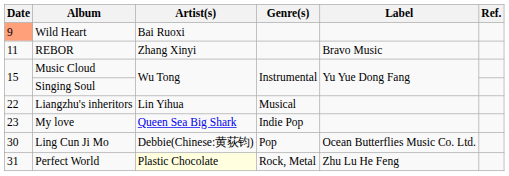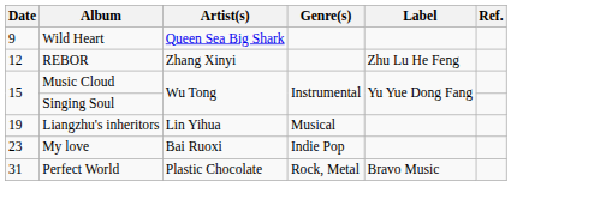Wild Heart | Date: lightsalmon background -> no background
Wild Heart | Artist(s): Bai Ruoxi -> Queen Sea Big Shark
REBOR | Date: 11 -> 12
REBOR | Label: Bravo Music -> Zhu Lu He Feng
Liangzhu's inheritors | Date: 22 -> 19
My love | Artist(s): Queen Sea Big Shark -> Bai Ruoxi
- row: 30 | Ling Cun Ji Mo | Debbie(Chinese:黄荻钧) | Pop | Ocean Butterflies Music Co. Ltd.
Perfect World | Artist(s): lightyellow background -> no background
Perfect World | Label: Zhu Lu He Feng -> Bravo Music
